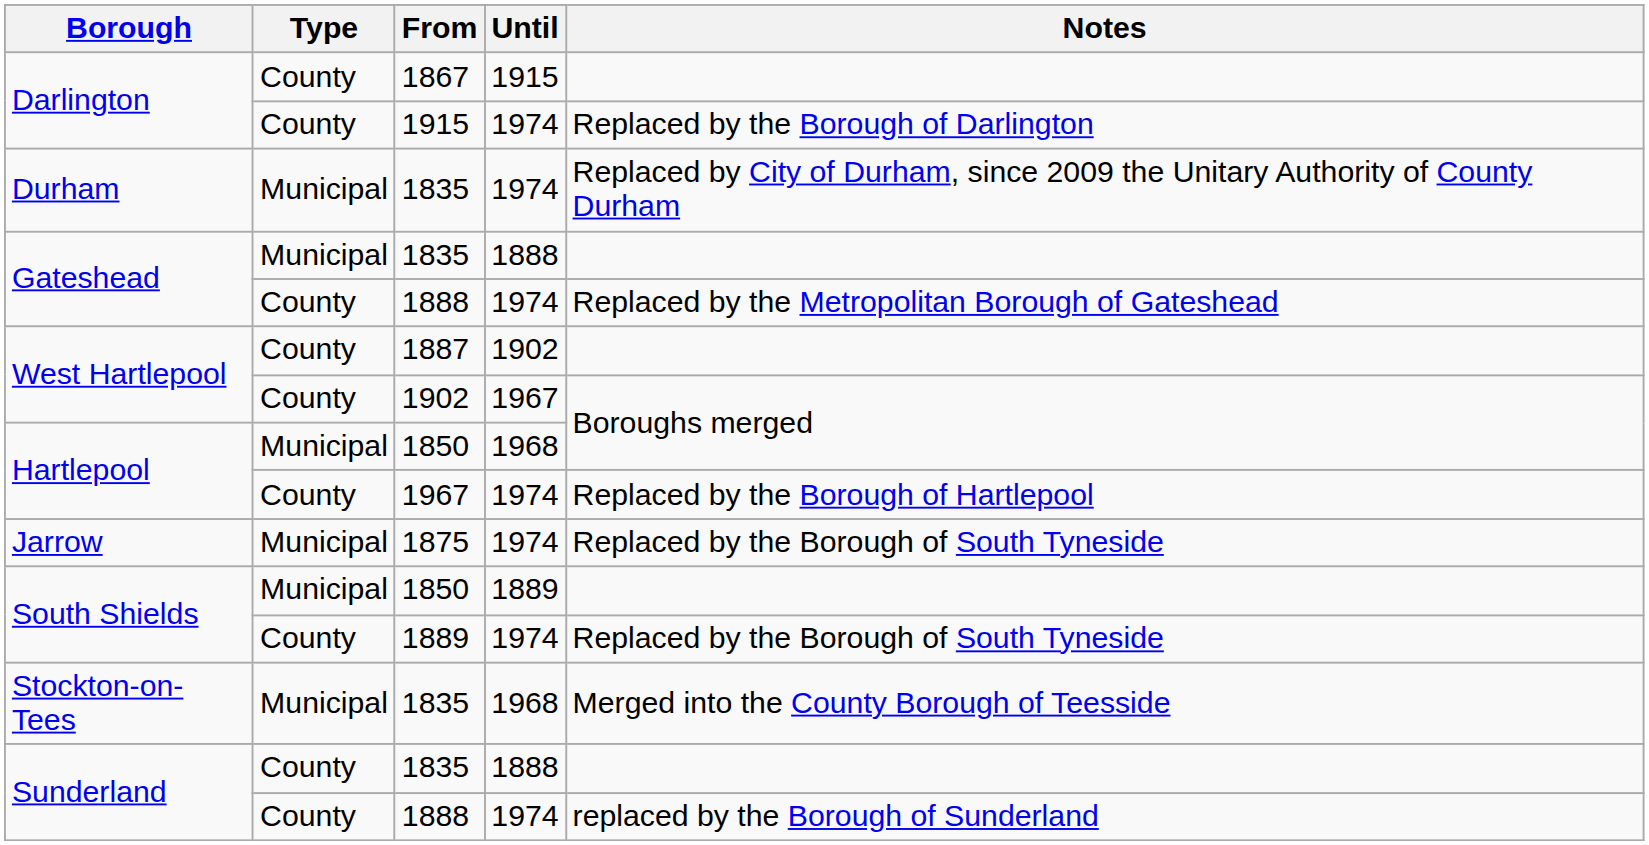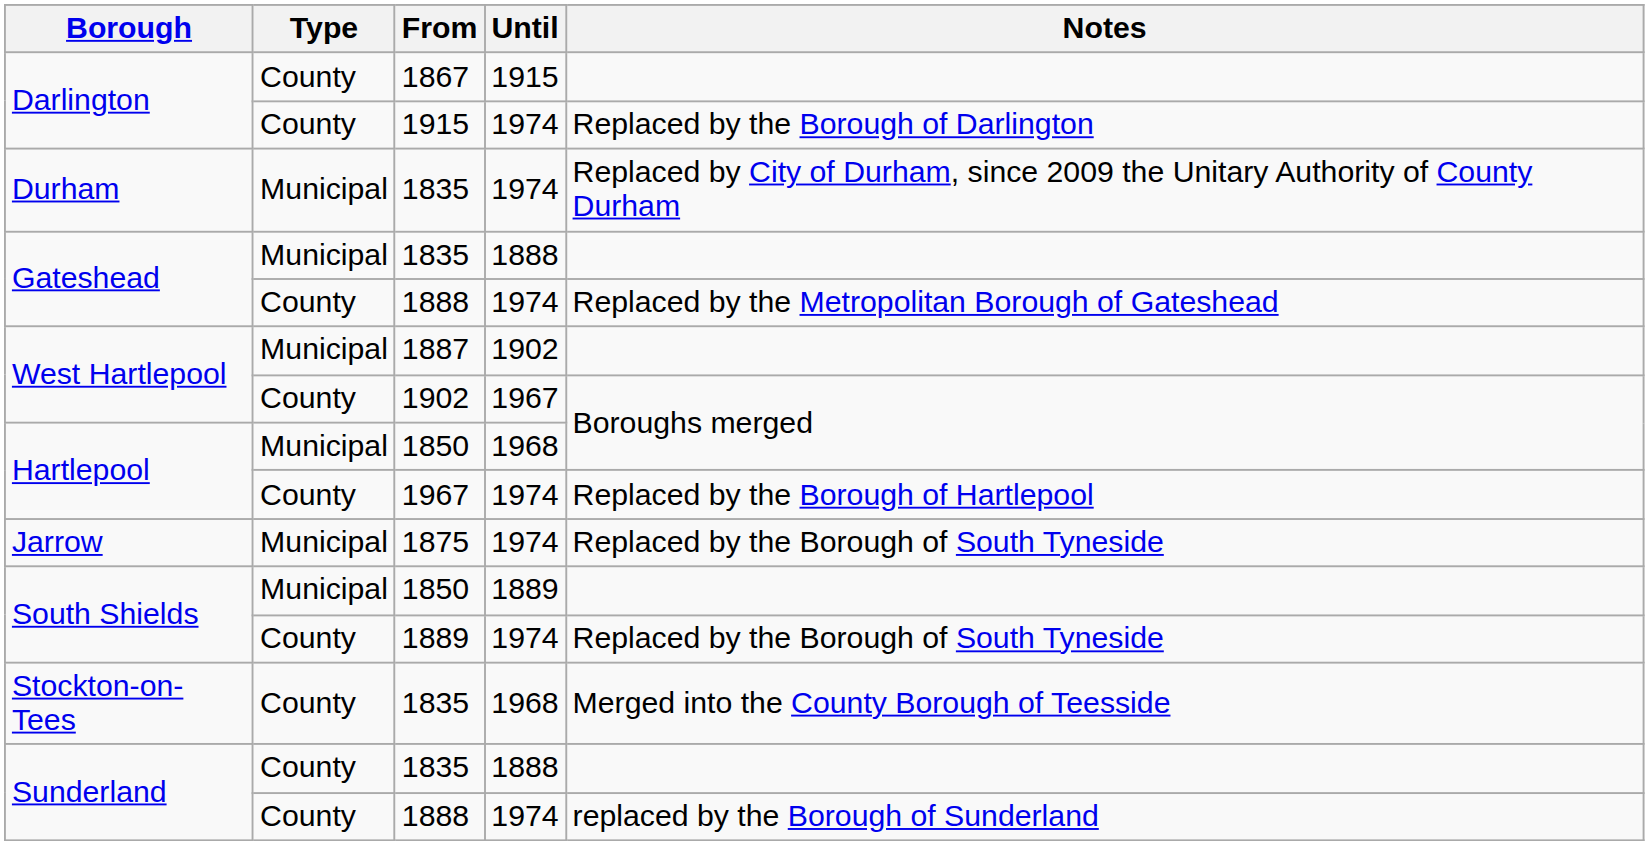1887 | Type: County -> Municipal
Stockton-on-Tees / 1835 | Type: Municipal -> County
